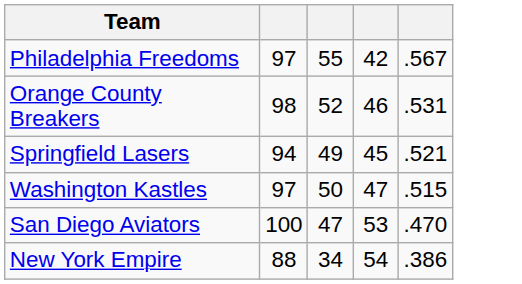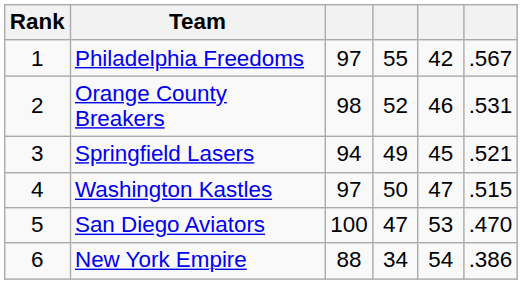+ column: Rank | 1 | 2 | 3 | 4 | 5 | 6
